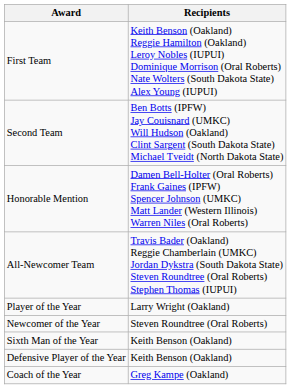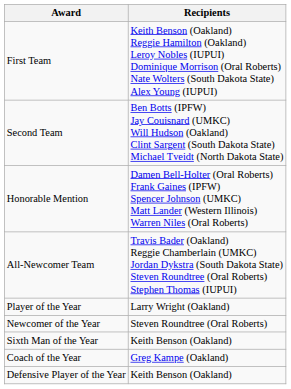rows swapped: Defensive Player of the Year <-> Coach of the Year
